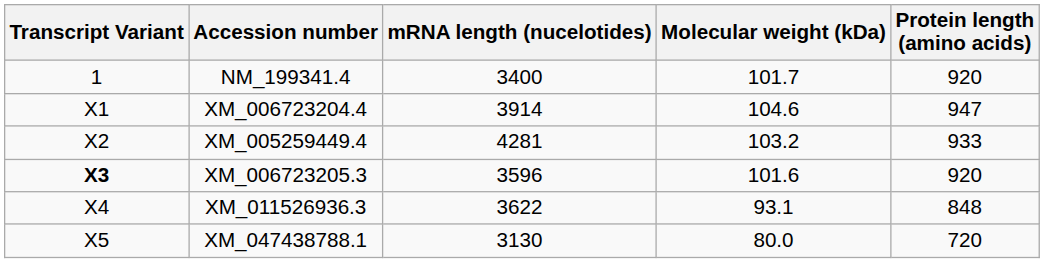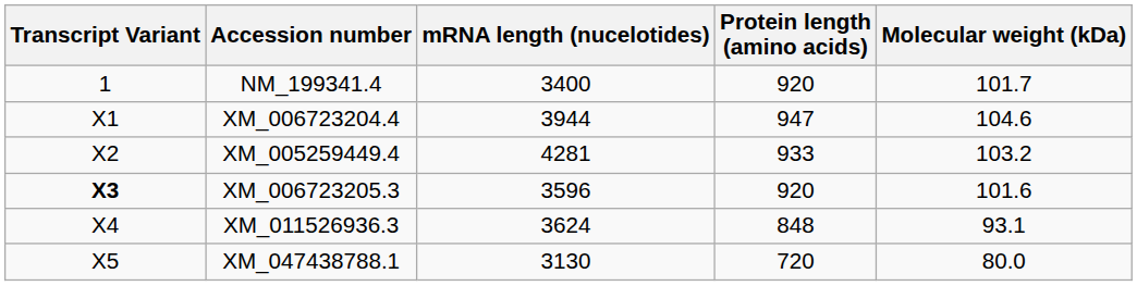columns swapped: Protein length (amino acids) <-> Molecular weight (kDa)
XM_006723204.4 | mRNA length (nucelotides): 3914 -> 3944
XM_011526936.3 | mRNA length (nucelotides): 3622 -> 3624
